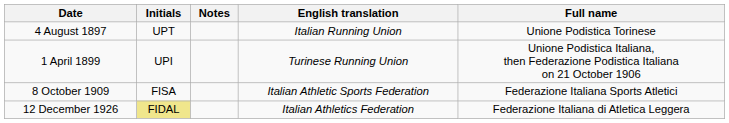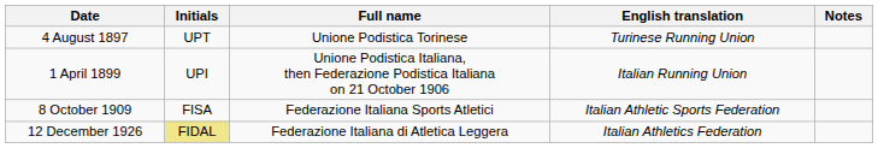columns swapped: Full name <-> Notes
4 August 1897 | English translation: Italian Running Union -> Turinese Running Union
1 April 1899 | English translation: Turinese Running Union -> Italian Running Union
